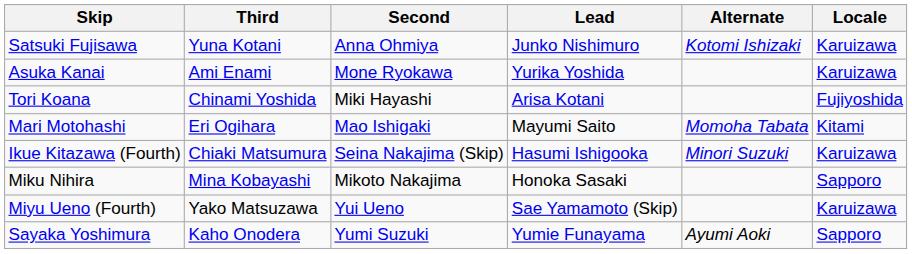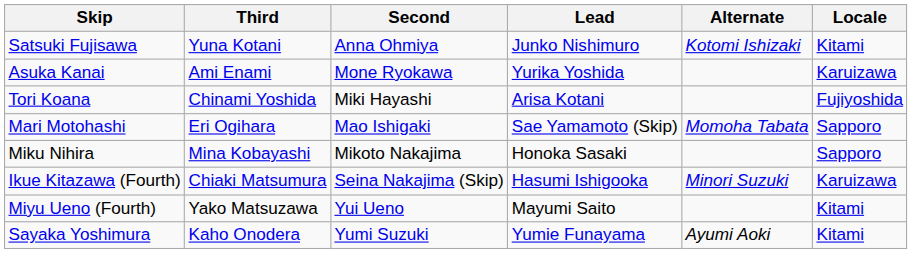Satsuki Fujisawa | Locale: Karuizawa -> Kitami
Mari Motohashi | Lead: Mayumi Saito -> Sae Yamamoto (Skip)
Mari Motohashi | Locale: Kitami -> Sapporo
rows swapped: Ikue Kitazawa (Fourth) <-> Miku Nihira
Miyu Ueno (Fourth) | Lead: Sae Yamamoto (Skip) -> Mayumi Saito
Miyu Ueno (Fourth) | Locale: Karuizawa -> Kitami
Sayaka Yoshimura | Locale: Sapporo -> Kitami
